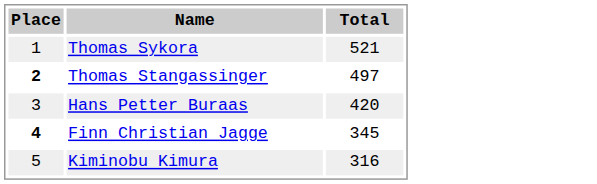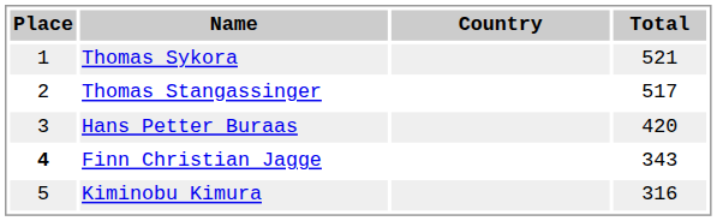+ column: Country
Thomas Stangassinger | Place: bold -> normal
Thomas Stangassinger | Total: 497 -> 517
Finn Christian Jagge | Total: 345 -> 343
